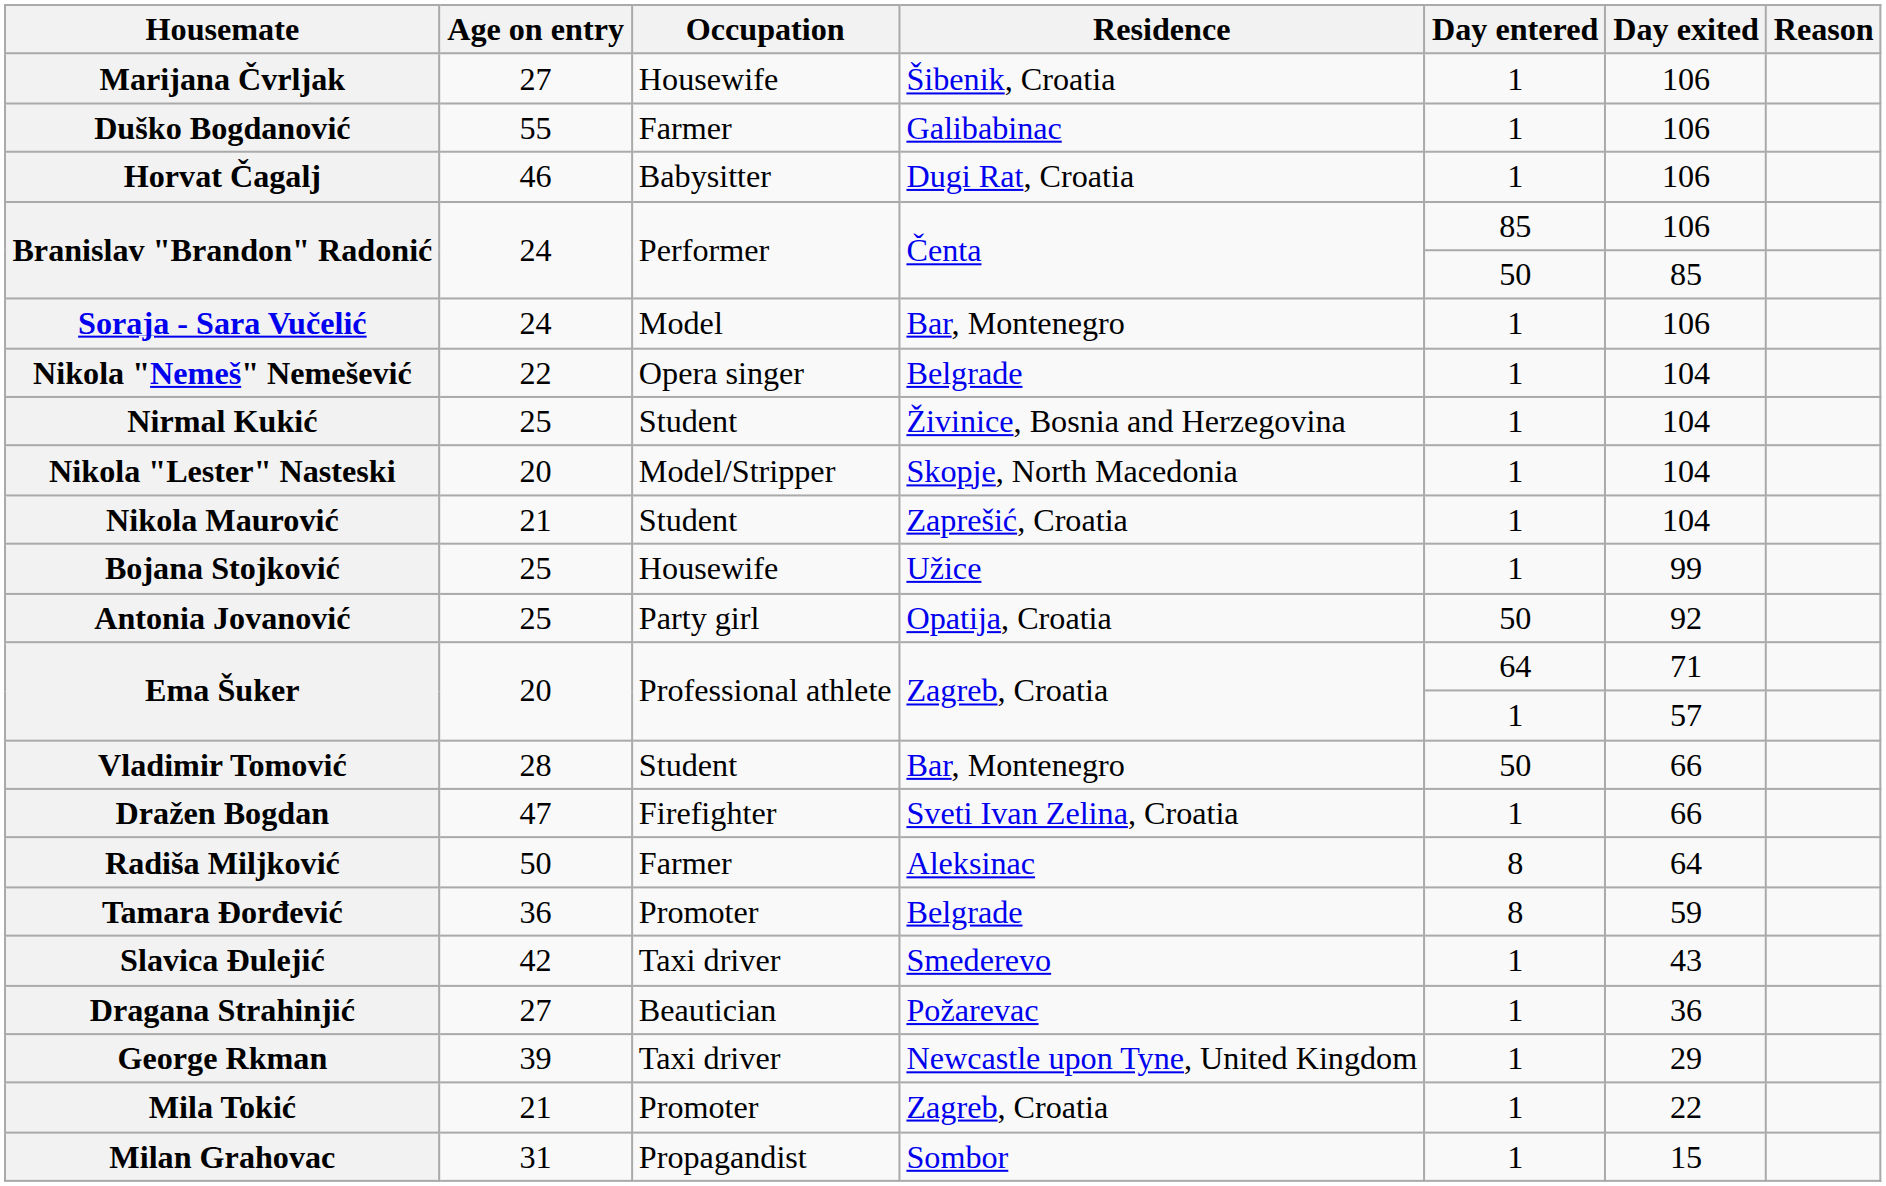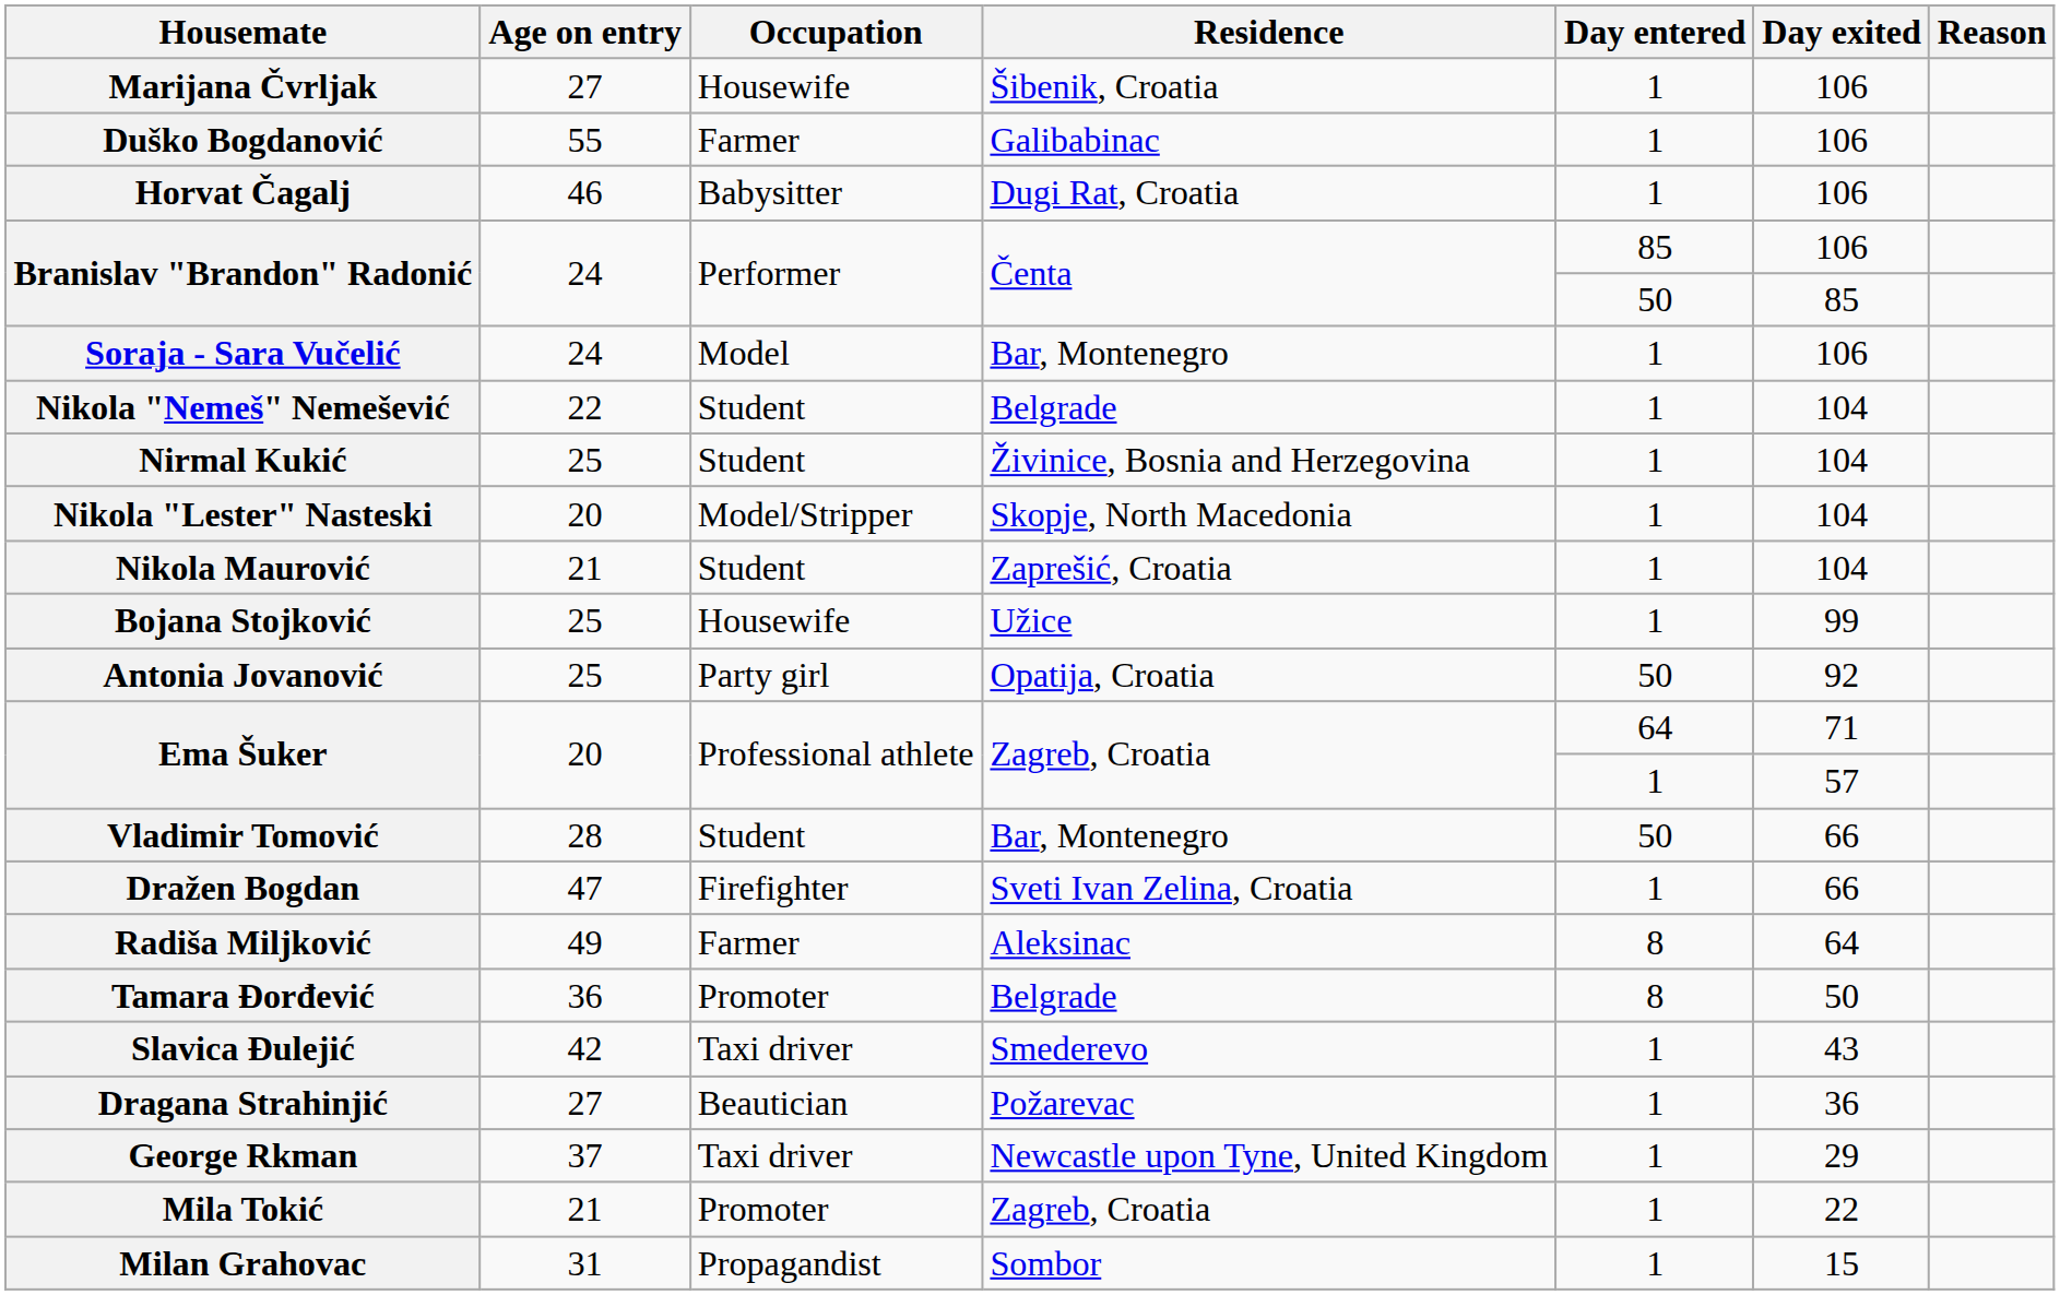Nikola "Nemeš" Nemešević | Occupation: Opera singer -> Student
Radiša Miljković | Age on entry: 50 -> 49
Tamara Đorđević | Day exited: 59 -> 50
George Rkman | Age on entry: 39 -> 37
